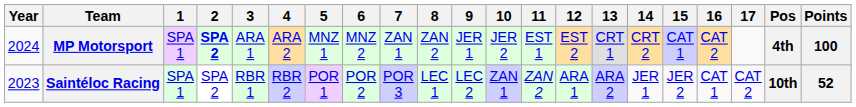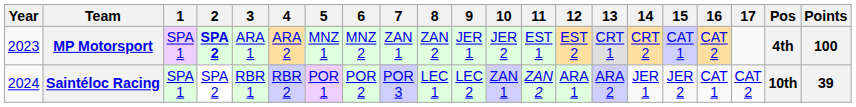MP Motorsport | Year: 2024 -> 2023
Saintéloc Racing | Year: 2023 -> 2024
Saintéloc Racing | Points: 52 -> 39
